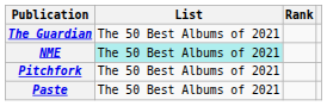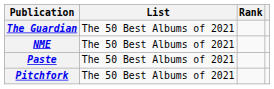NME | List: paleturquoise background -> no background
rows swapped: Paste <-> Pitchfork
